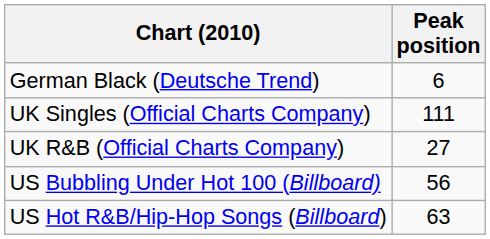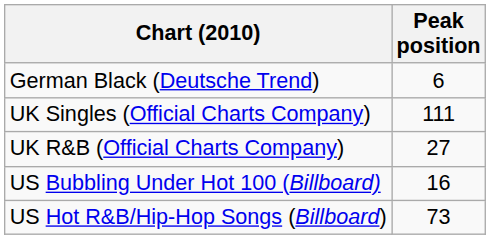US Bubbling Under Hot 100 (Billboard) | Peak position: 56 -> 16
US Hot R&B/Hip-Hop Songs (Billboard) | Peak position: 63 -> 73
